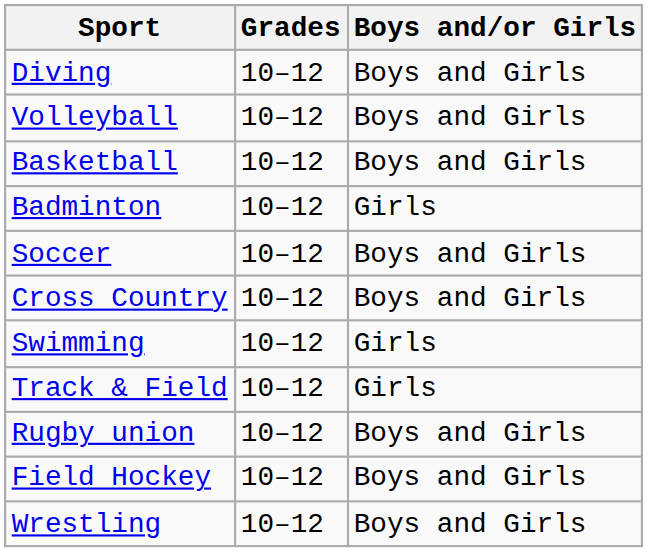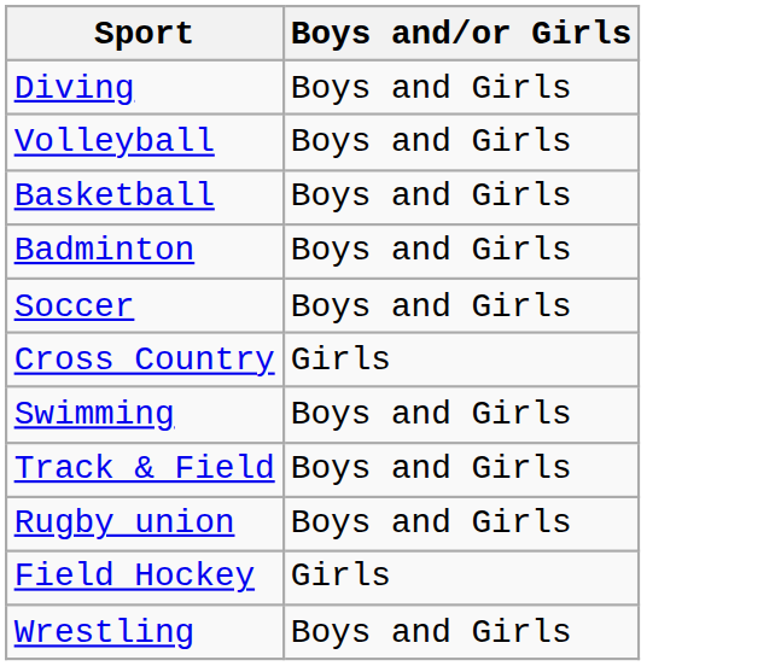- column: Grades | 10–12 | 10–12 | 10–12 | 10–12 | 10–12 | 10–12 | 10–12 | 10–12 | 10–12 | 10–12 | 10–12
Badminton | Boys and/or Girls: Girls -> Boys and Girls
Cross Country | Boys and/or Girls: Boys and Girls -> Girls
Swimming | Boys and/or Girls: Girls -> Boys and Girls
Track & Field | Boys and/or Girls: Girls -> Boys and Girls
Field Hockey | Boys and/or Girls: Boys and Girls -> Girls
